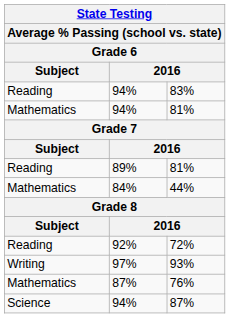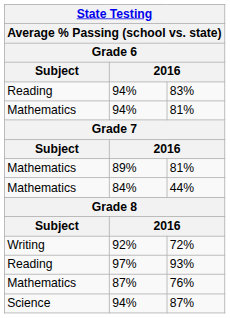89% / 81% | Subject: Reading -> Mathematics
72% | Subject: Reading -> Writing
93% | Subject: Writing -> Reading
